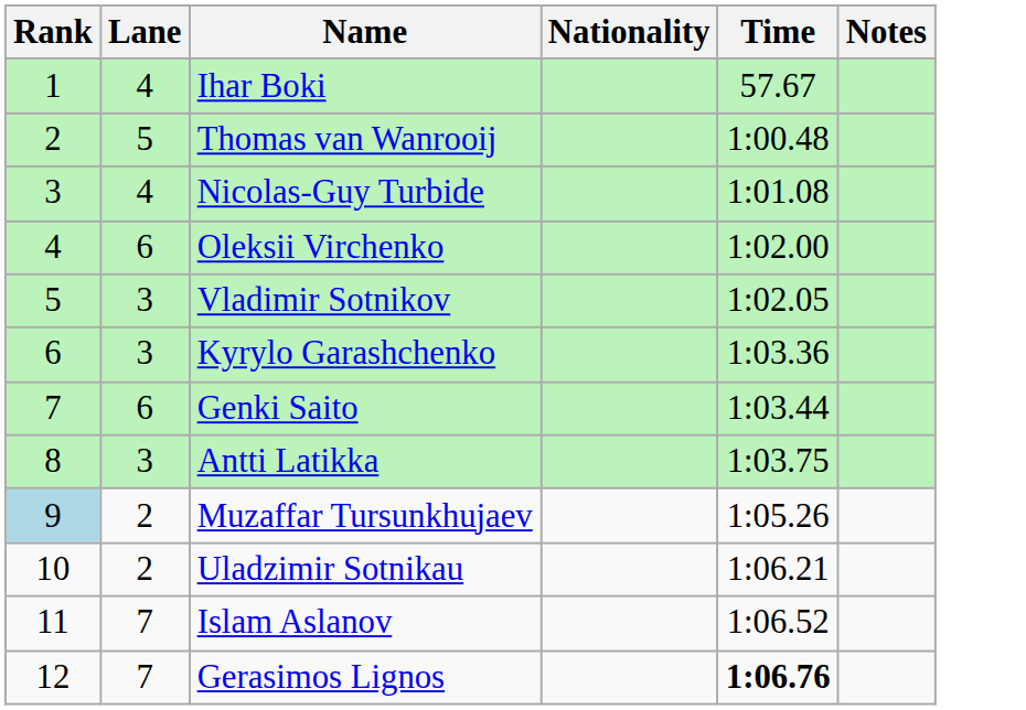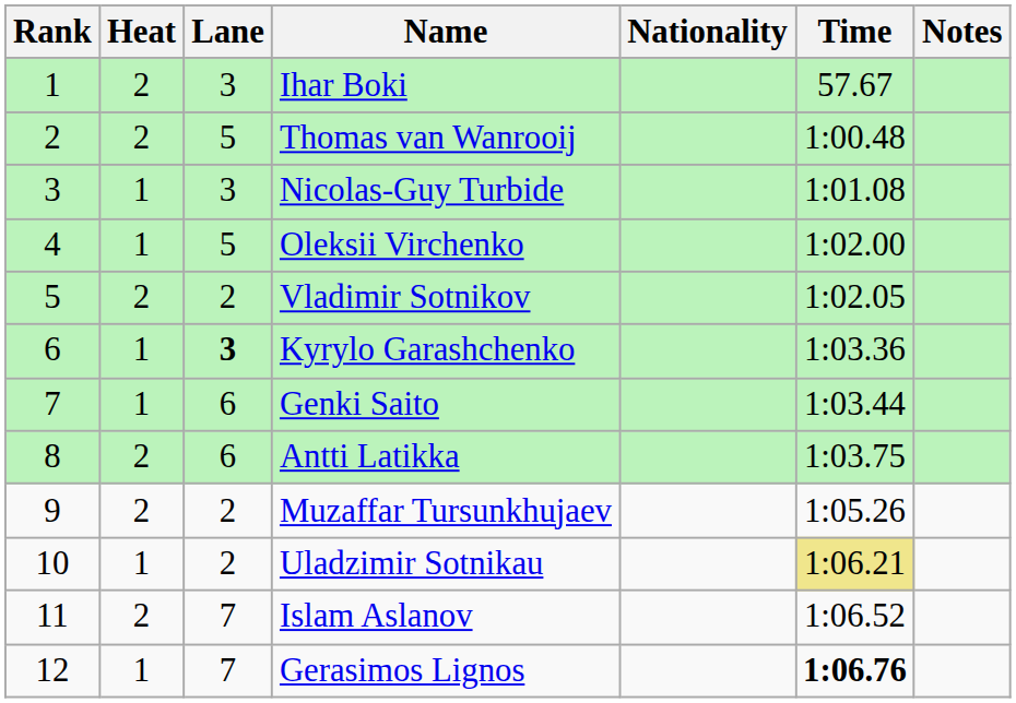+ column: Heat | 2 | 2 | 1 | 1 | 2 | 1 | 1 | 2 | 2 | 1 | 2 | 1
Ihar Boki | Lane: 4 -> 3
Nicolas-Guy Turbide | Lane: 4 -> 3
Oleksii Virchenko | Lane: 6 -> 5
Vladimir Sotnikov | Lane: 3 -> 2
Kyrylo Garashchenko | Lane: normal -> bold
Antti Latikka | Lane: 3 -> 6
Muzaffar Tursunkhujaev | Rank: lightblue background -> no background
Uladzimir Sotnikau | Time: no background -> khaki background
